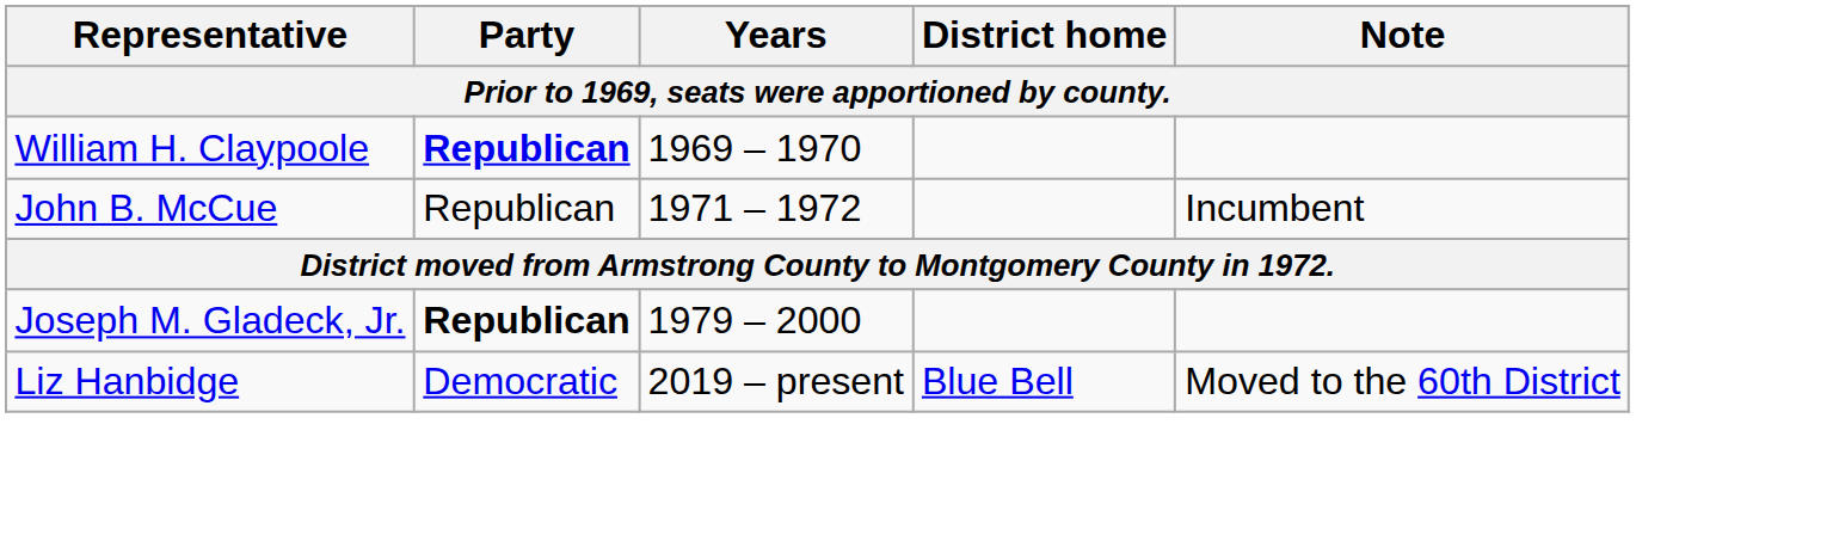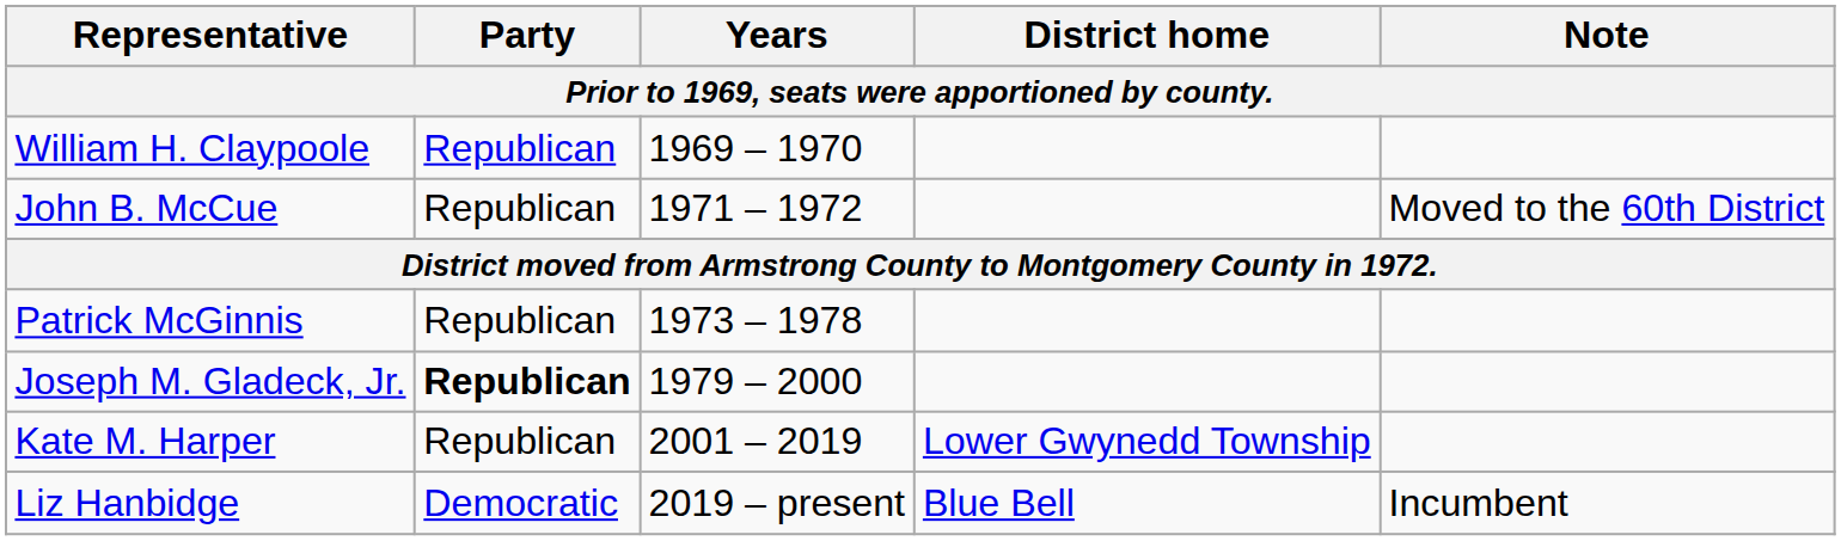William H. Claypoole | Party: bold -> normal
John B. McCue | Note: Incumbent -> Moved to the 60th District
+ row: Patrick McGinnis | Republican | 1973 – 1978
+ row: Kate M. Harper | Republican | 2001 – 2019 | Lower Gwynedd Township
Liz Hanbidge | Note: Moved to the 60th District -> Incumbent
